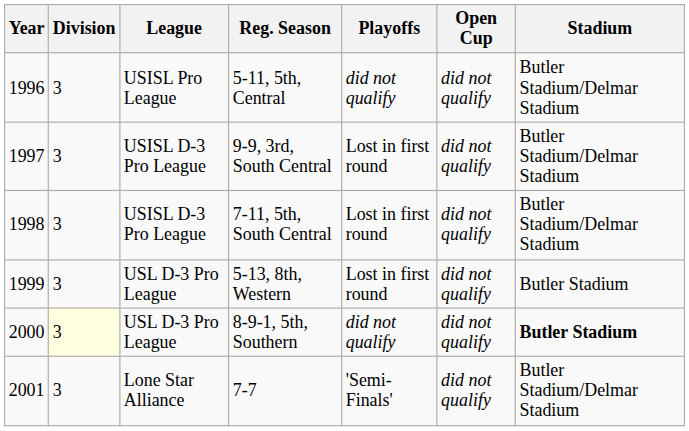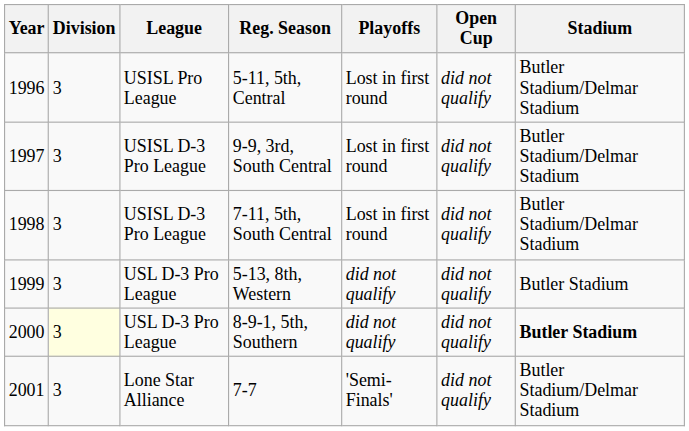5-11, 5th, Central | Playoffs: did not qualify -> Lost in first round
5-13, 8th, Western | Playoffs: Lost in first round -> did not qualify
